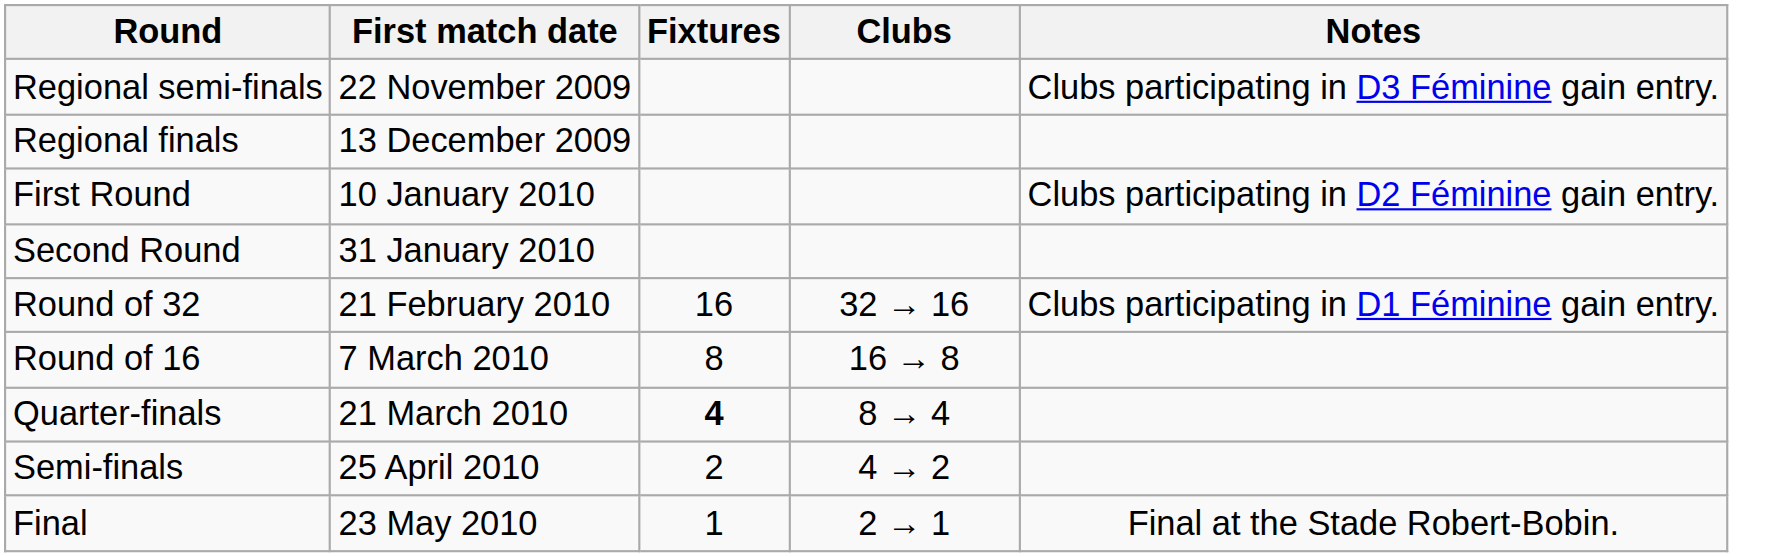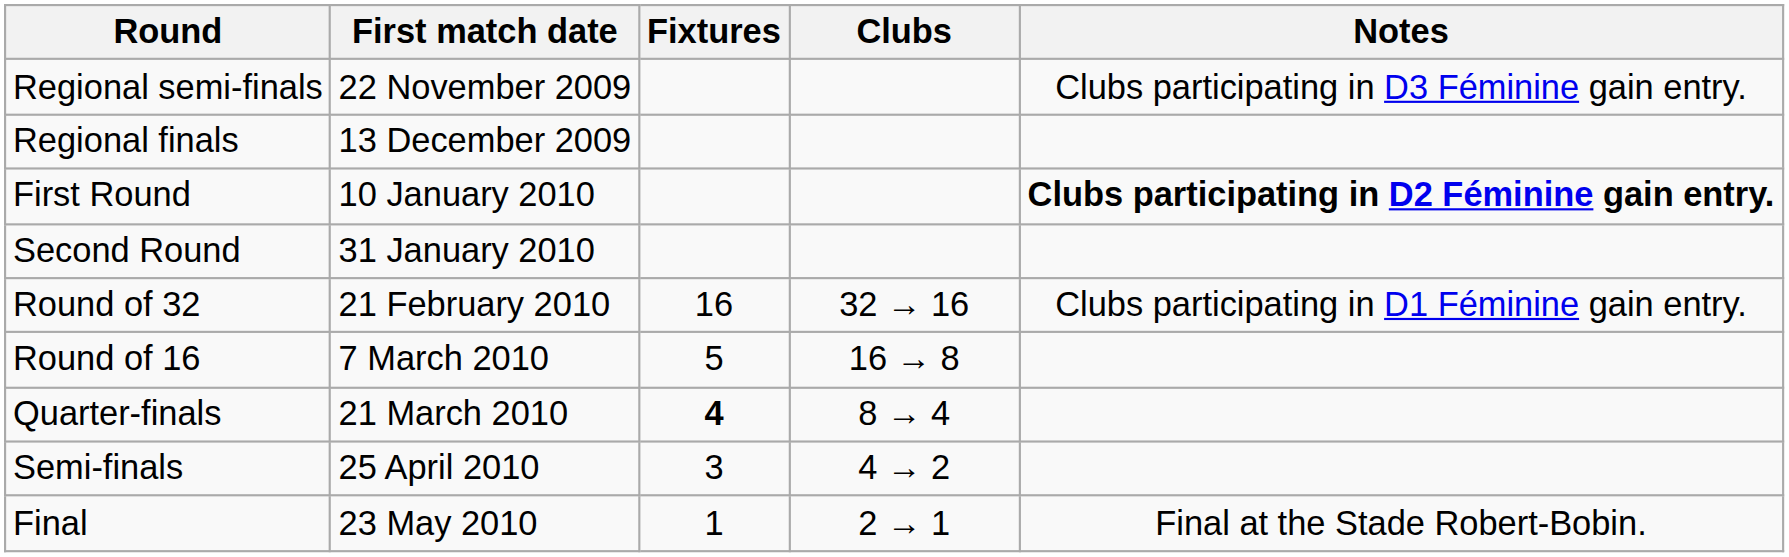First Round | Notes: normal -> bold
Round of 16 | Fixtures: 8 -> 5
Semi-finals | Fixtures: 2 -> 3
